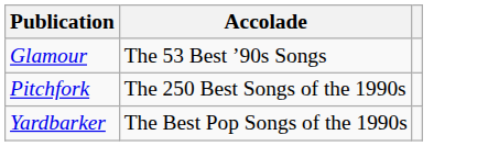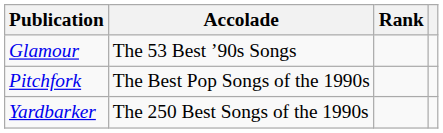+ column: Rank
Pitchfork | Accolade: The 250 Best Songs of the 1990s -> The Best Pop Songs of the 1990s
Yardbarker | Accolade: The Best Pop Songs of the 1990s -> The 250 Best Songs of the 1990s
